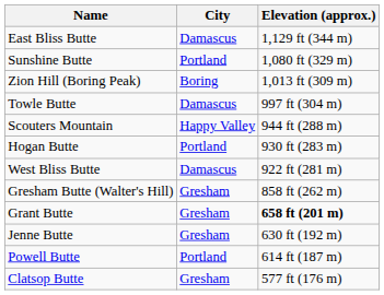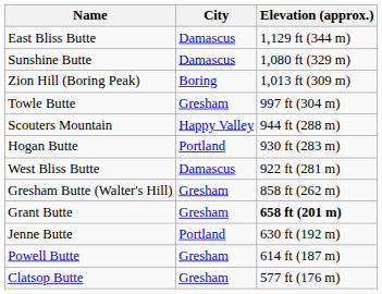Sunshine Butte | City: Portland -> Damascus
Towle Butte | City: Damascus -> Gresham
Jenne Butte | City: Gresham -> Portland
Powell Butte | City: Portland -> Gresham
